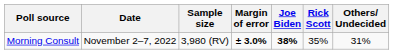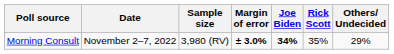Morning Consult | Joe Biden: 38% -> 34%
Morning Consult | Others/ Undecided: 31% -> 29%
